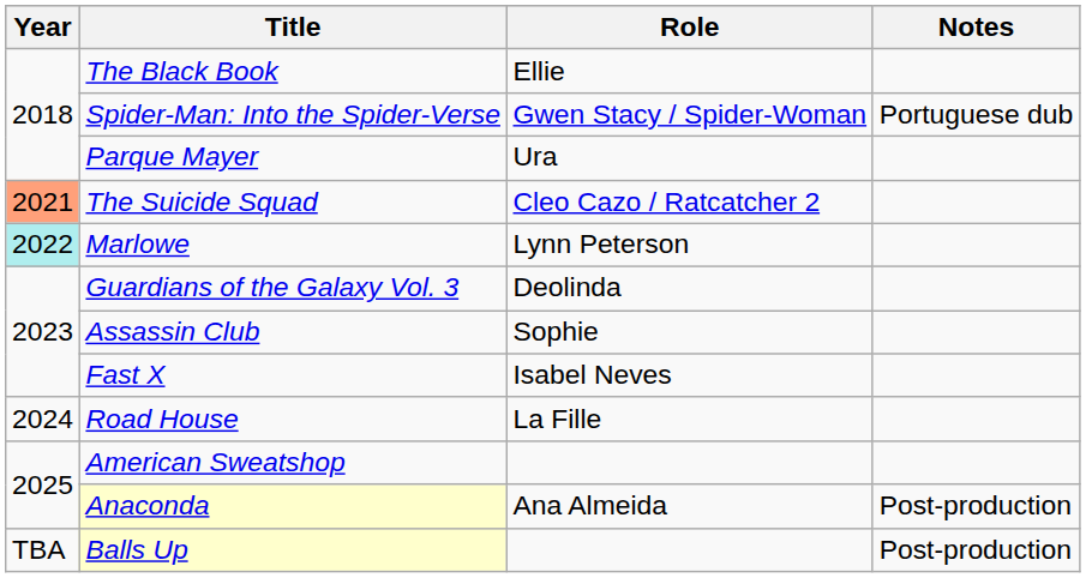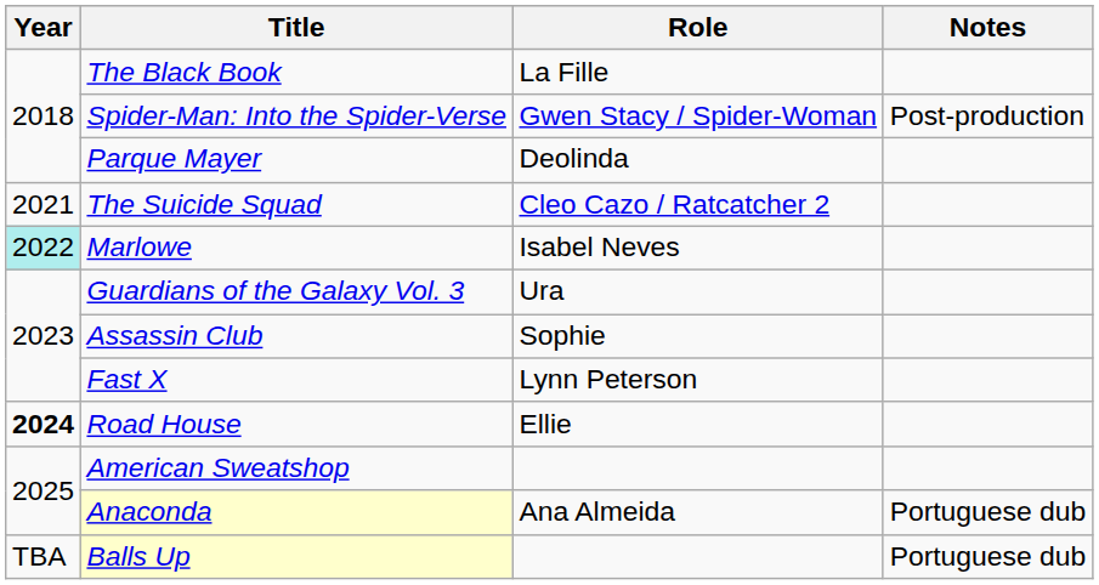The Black Book | Role: Ellie -> La Fille
Spider-Man: Into the Spider-Verse | Notes: Portuguese dub -> Post-production
Parque Mayer | Role: Ura -> Deolinda
The Suicide Squad | Year: lightsalmon background -> no background
Marlowe | Role: Lynn Peterson -> Isabel Neves
Guardians of the Galaxy Vol. 3 | Role: Deolinda -> Ura
Fast X | Role: Isabel Neves -> Lynn Peterson
Road House | Year: normal -> bold
Road House | Role: La Fille -> Ellie
Anaconda | Notes: Post-production -> Portuguese dub
Balls Up | Notes: Post-production -> Portuguese dub
